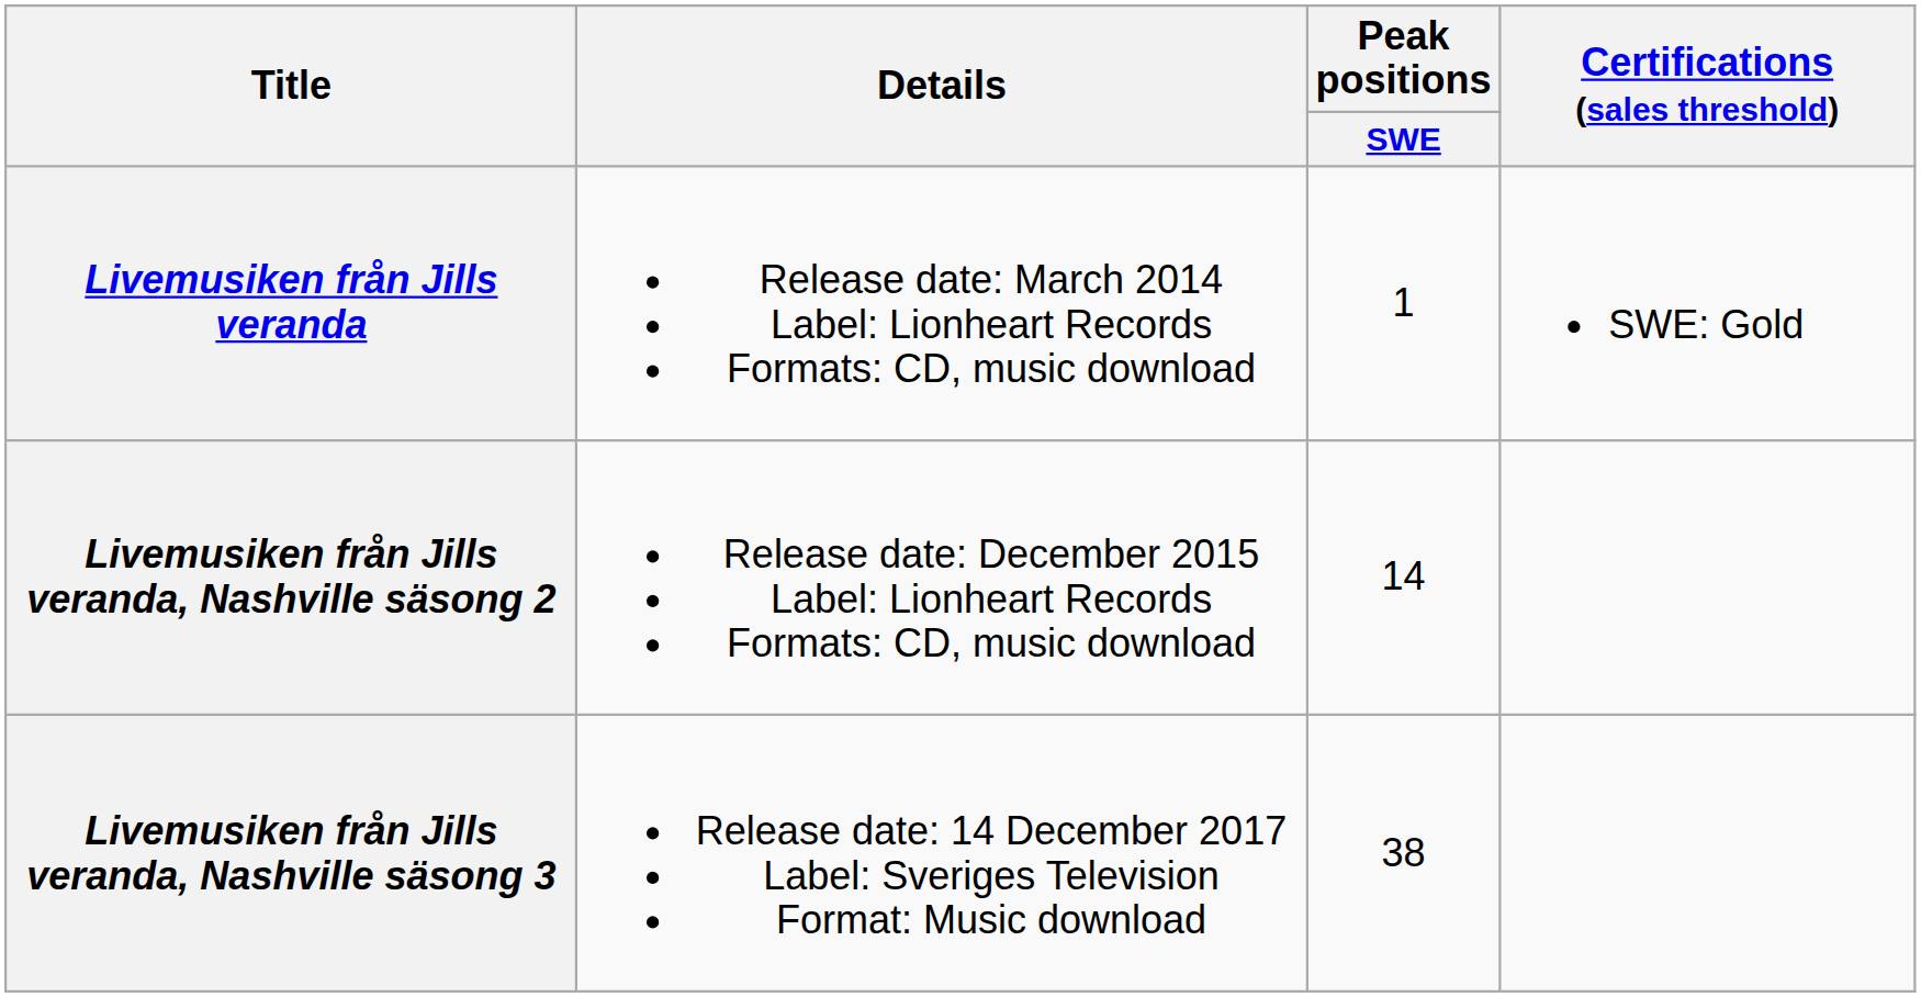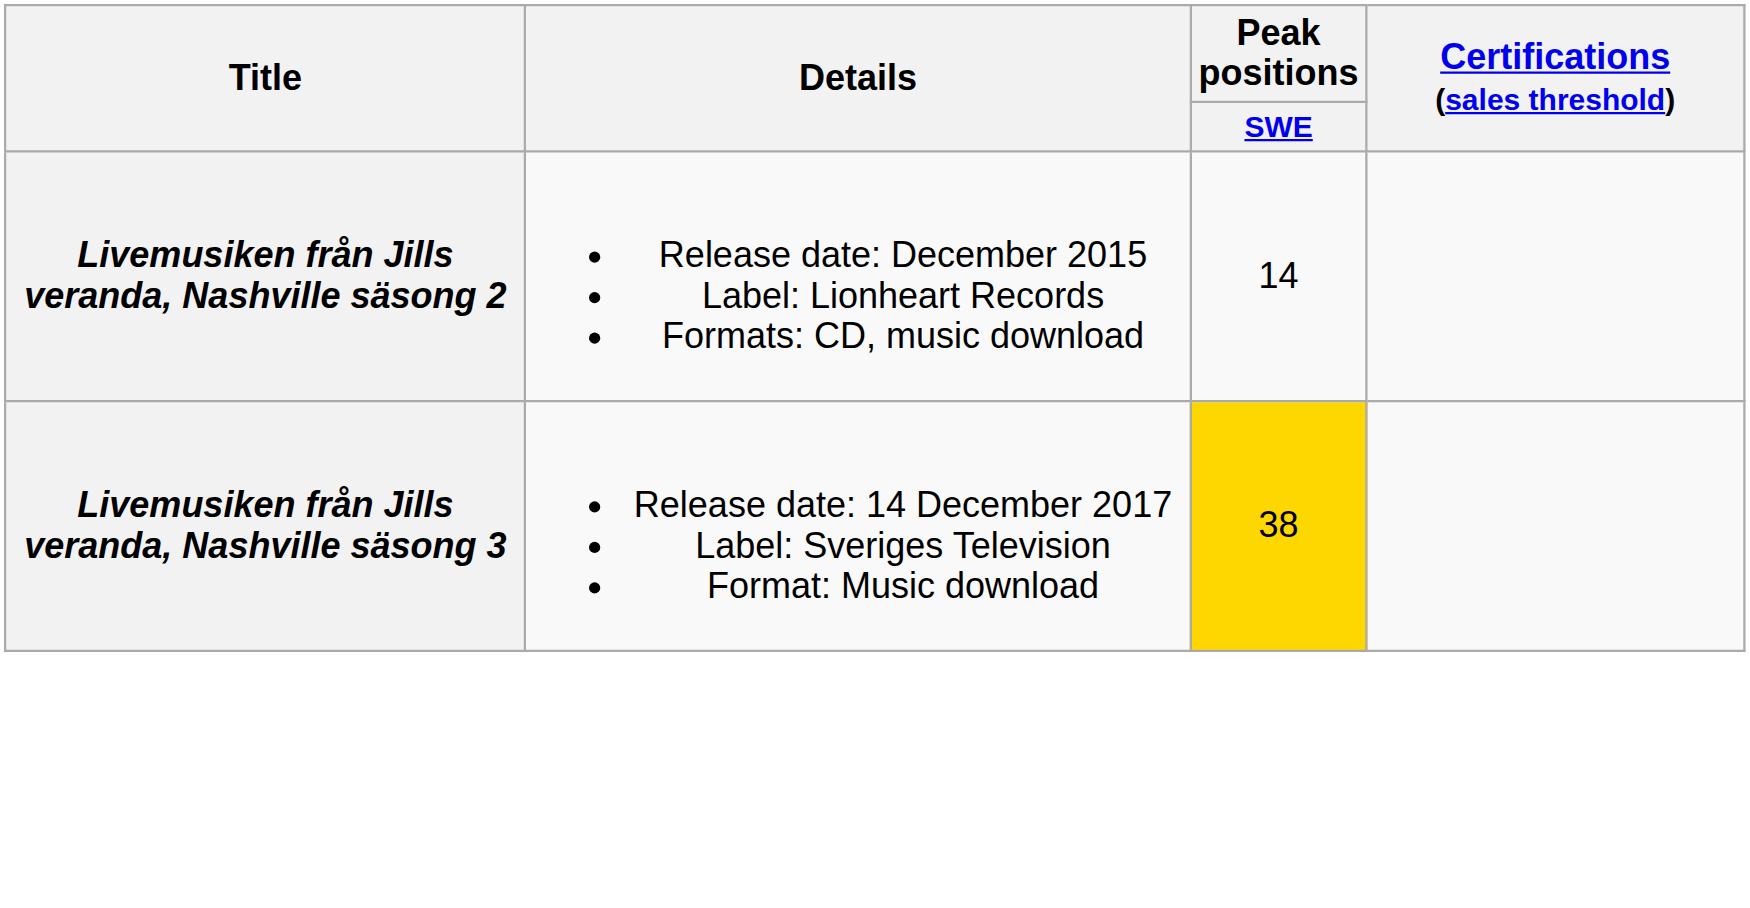- row: Livemusiken från Jills veranda | Release date: March 2014 Label: Lionheart Records Formats: CD, music download | 1 | SWE: Gold
Livemusiken från Jills veranda, Nashville säsong 3 | Peak positions / SWE: no background -> gold background
